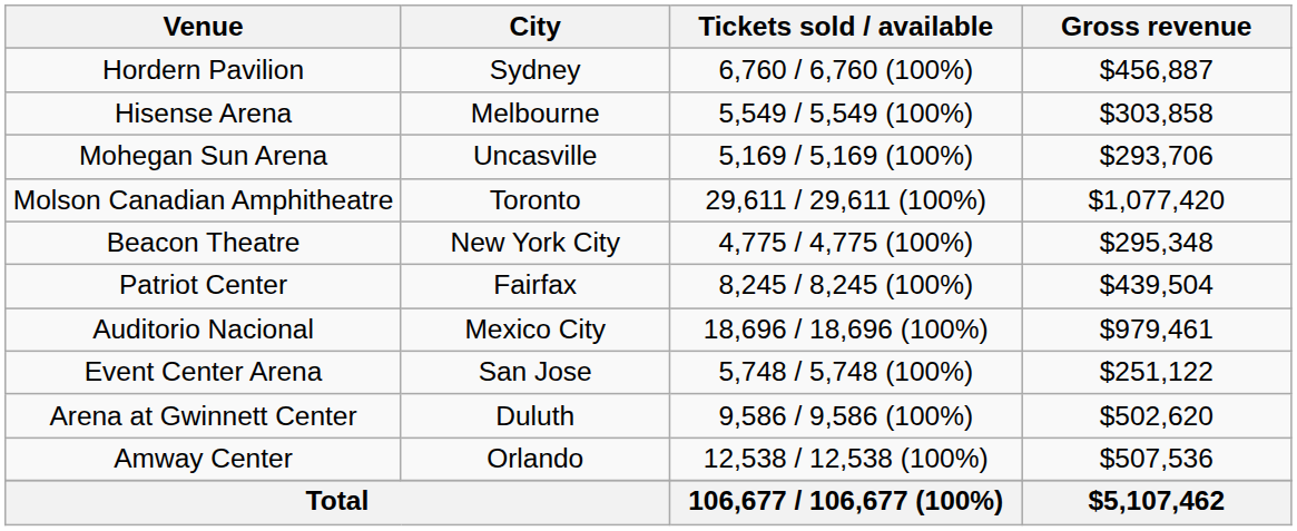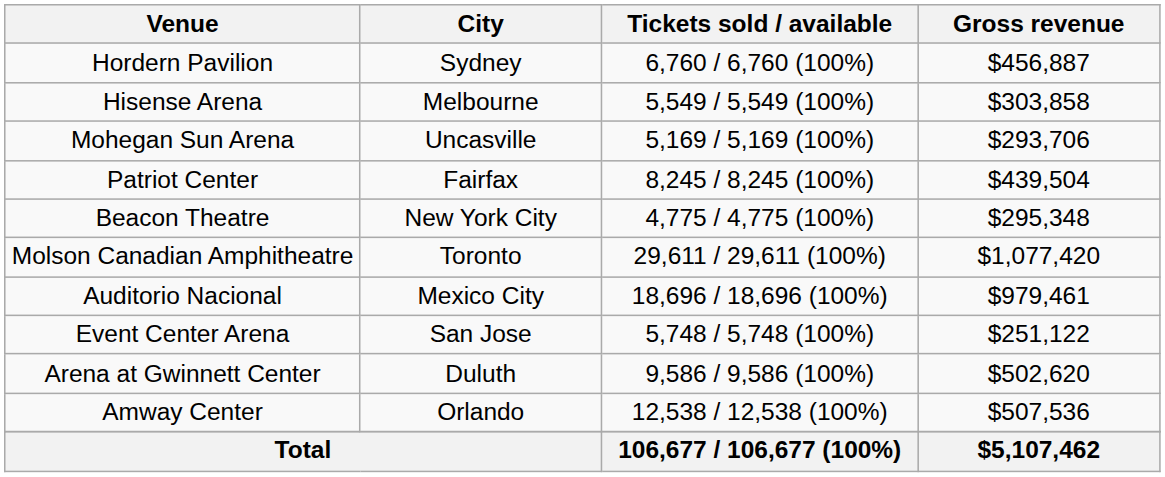rows swapped: Patriot Center <-> Molson Canadian Amphitheatre
